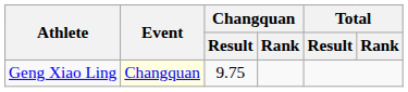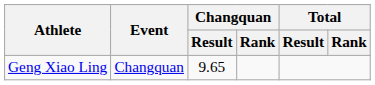Geng Xiao Ling | Event: lightyellow background -> no background
Geng Xiao Ling | Changquan / Result: 9.75 -> 9.65
